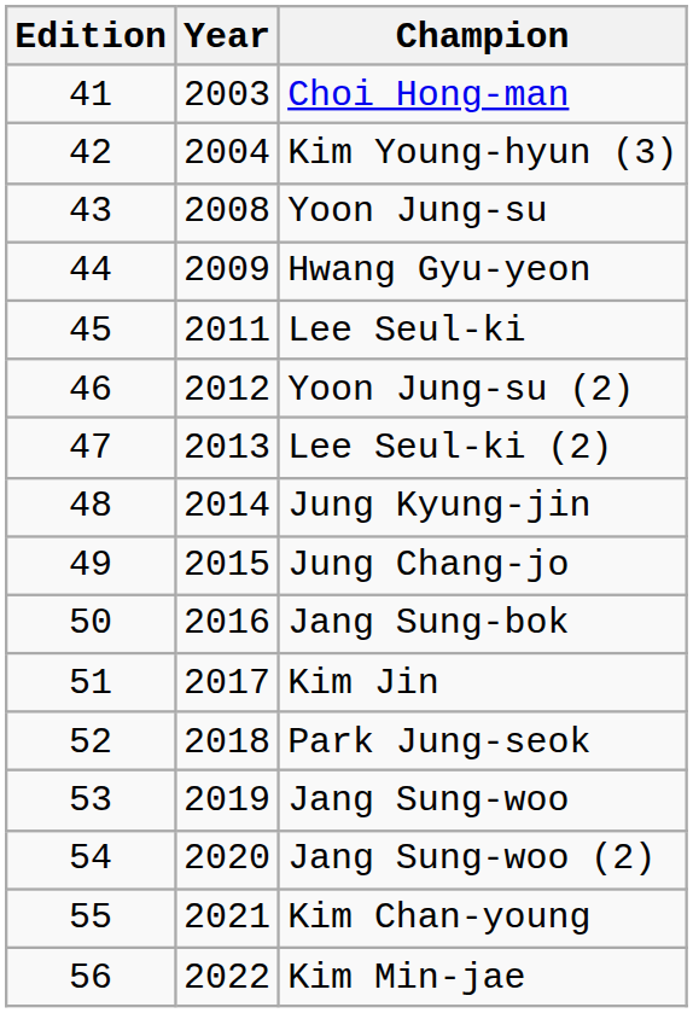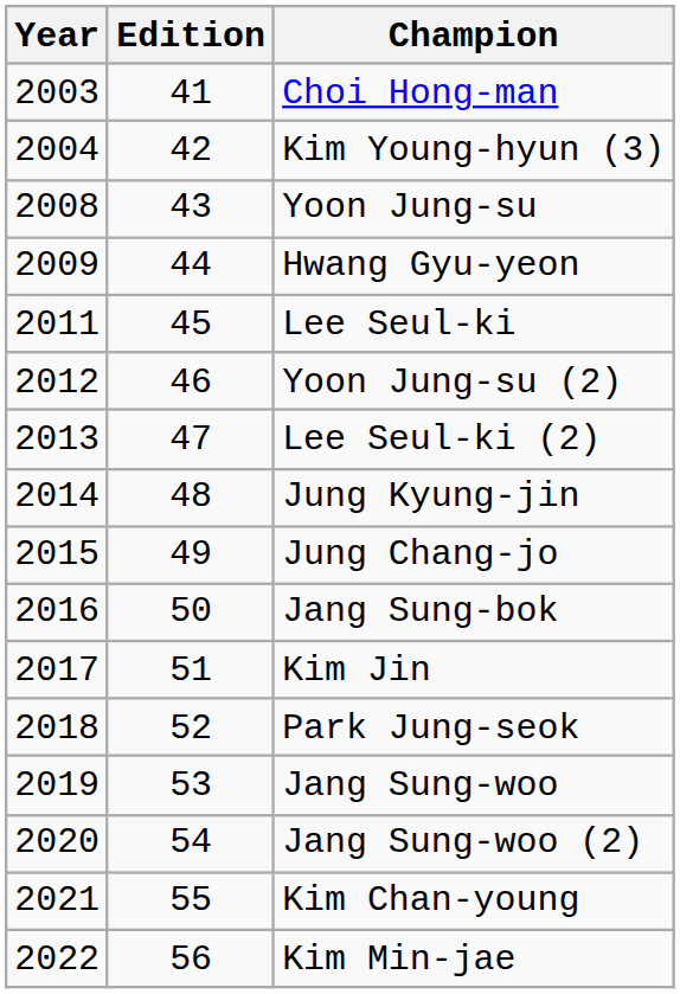columns swapped: Edition <-> Year
